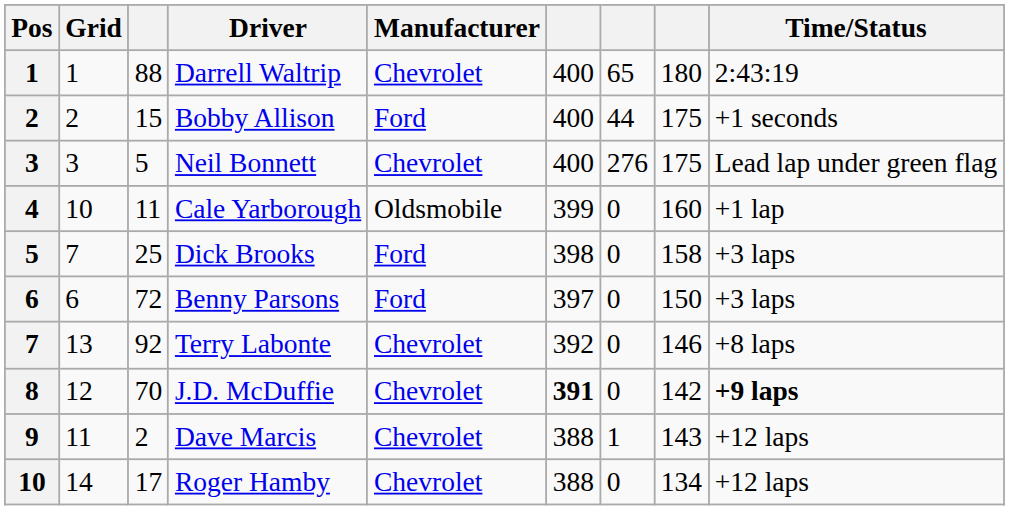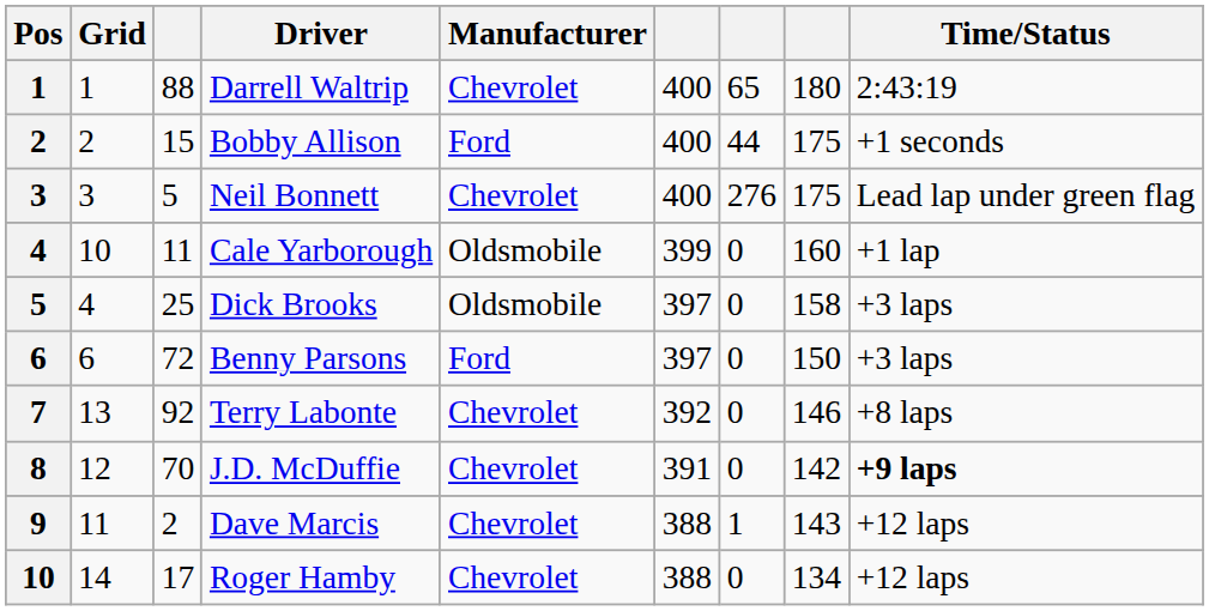Dick Brooks | Grid: 7 -> 4
Dick Brooks | Manufacturer: Ford -> Oldsmobile
Dick Brooks | column 6: 398 -> 397
J.D. McDuffie | column 6: bold -> normal
